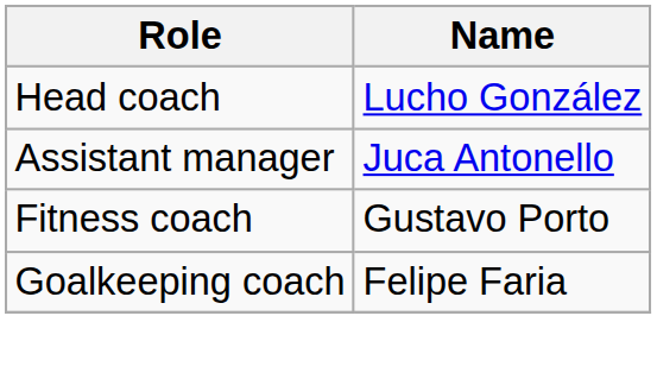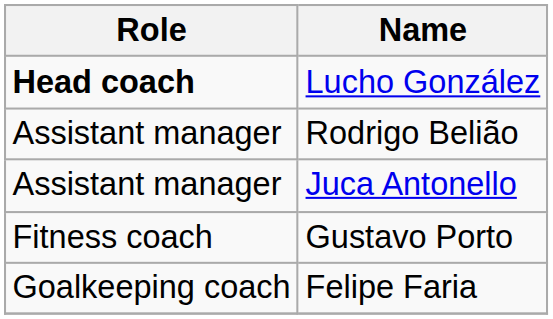Lucho González | Role: normal -> bold
+ row: Assistant manager | Rodrigo Belião
